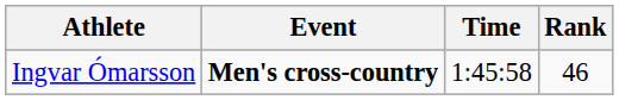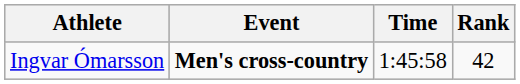Ingvar Ómarsson | Rank: 46 -> 42
